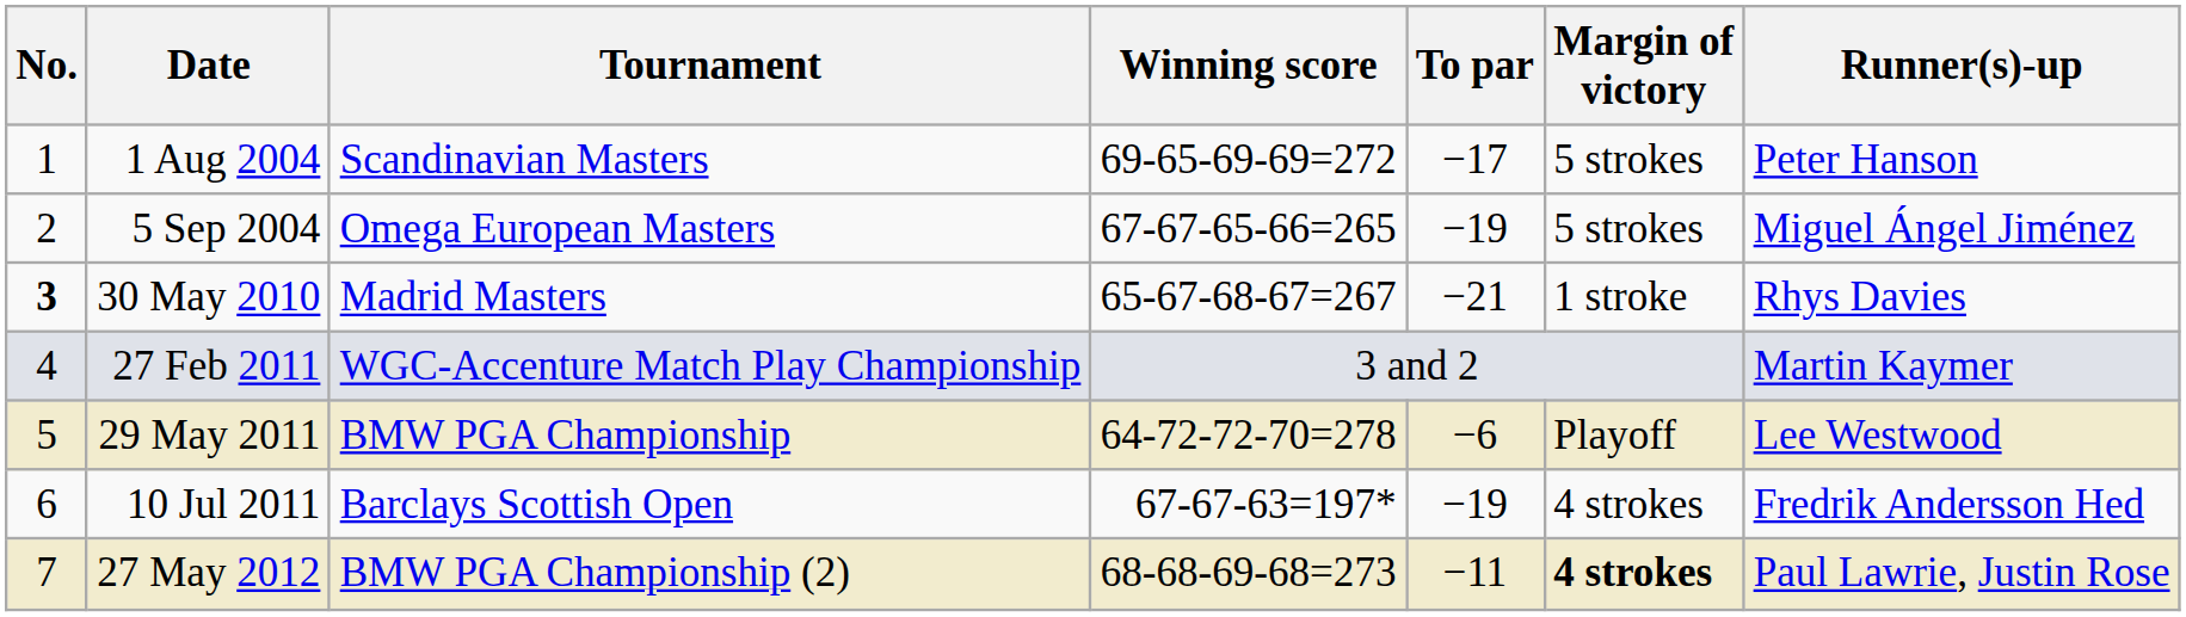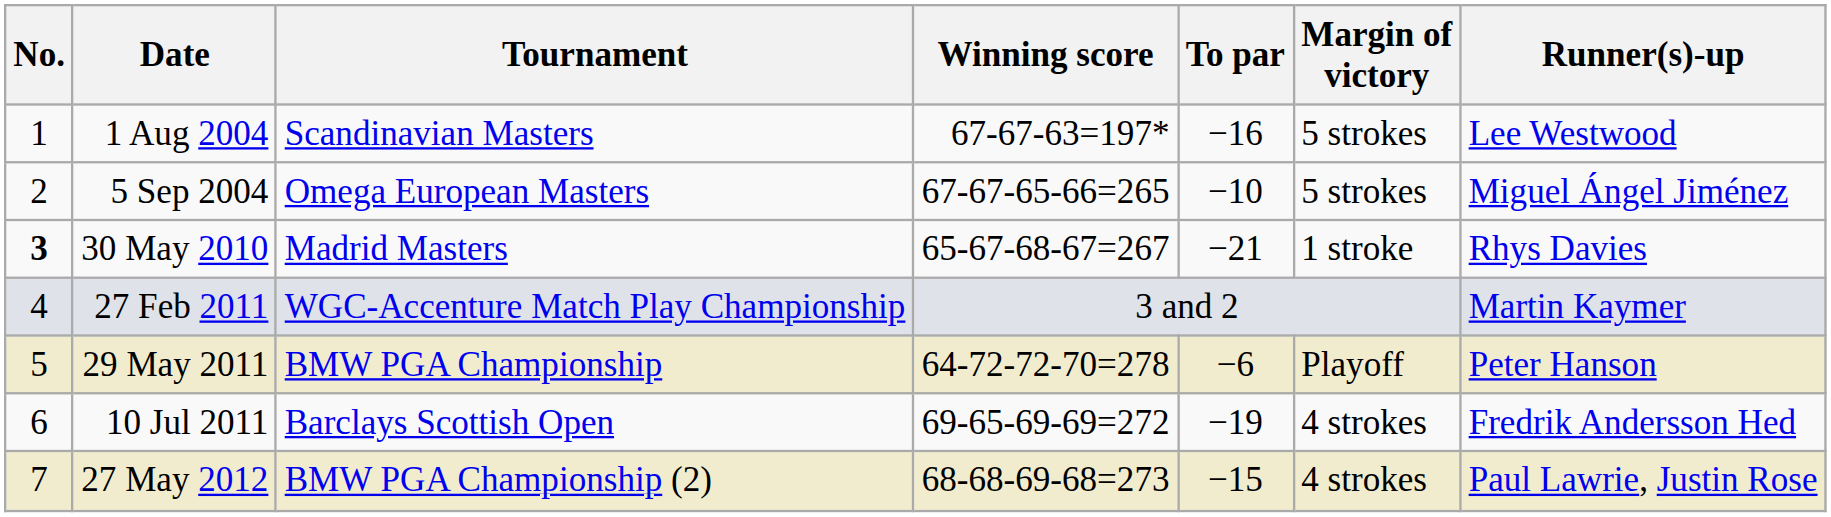1 Aug 2004 | Winning score: 69-65-69-69=272 -> 67-67-63=197*
1 Aug 2004 | To par: −17 -> −16
1 Aug 2004 | Runner(s)-up: Peter Hanson -> Lee Westwood
5 Sep 2004 | To par: −19 -> −10
29 May 2011 | Runner(s)-up: Lee Westwood -> Peter Hanson
10 Jul 2011 | Winning score: 67-67-63=197* -> 69-65-69-69=272
27 May 2012 | To par: −11 -> −15
27 May 2012 | Margin of victory: bold -> normal
